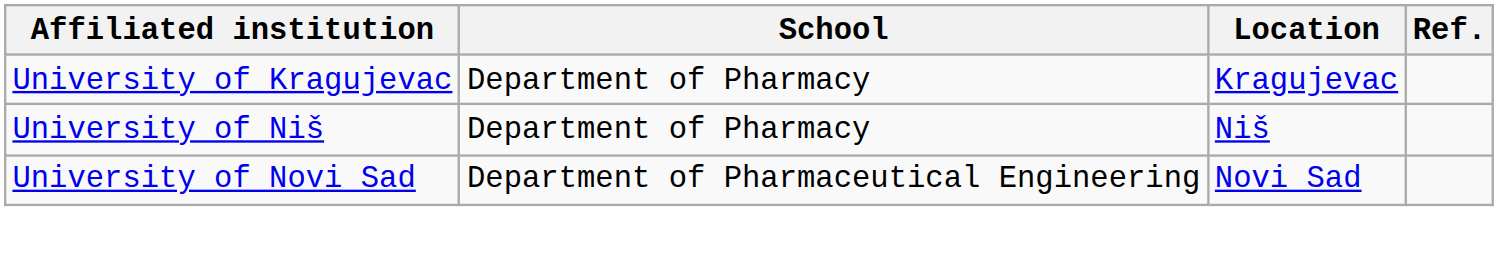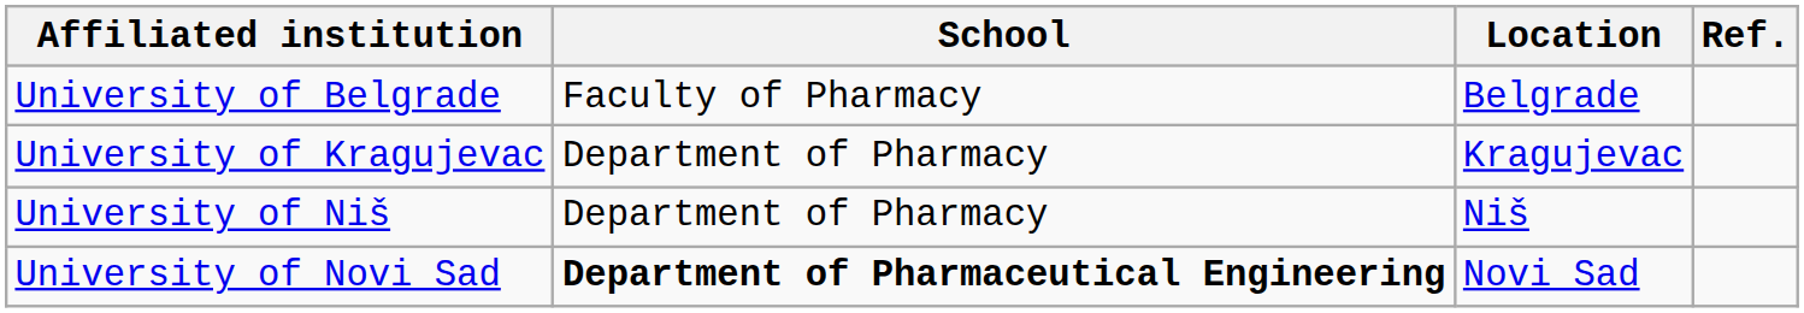+ row: University of Belgrade | Faculty of Pharmacy | Belgrade
University of Novi Sad | School: normal -> bold
